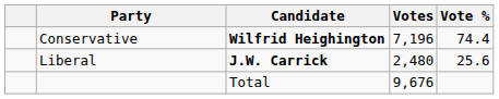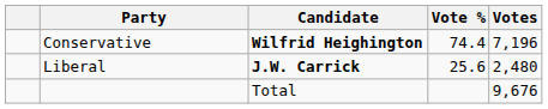columns swapped: Votes <-> Vote %
